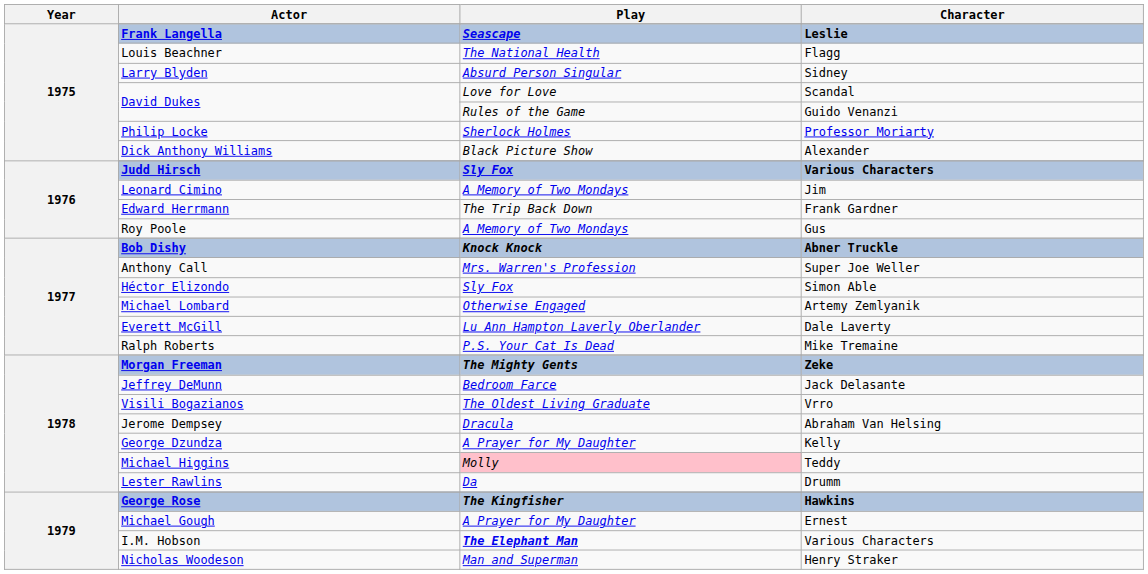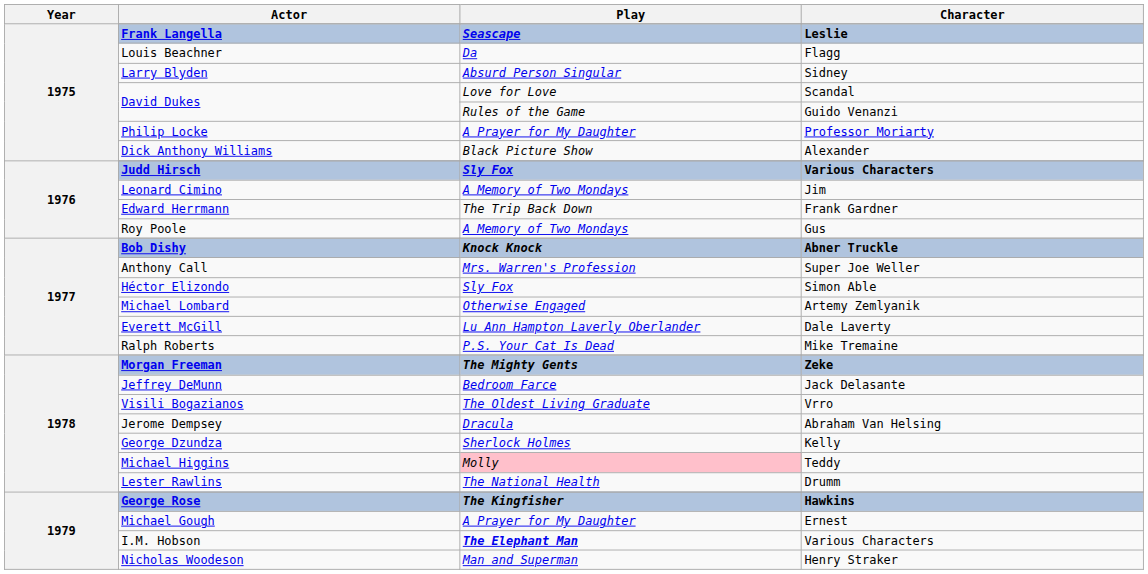Louis Beachner | Play: The National Health -> Da
Philip Locke | Play: Sherlock Holmes -> A Prayer for My Daughter
George Dzundza | Play: A Prayer for My Daughter -> Sherlock Holmes
Lester Rawlins | Play: Da -> The National Health
